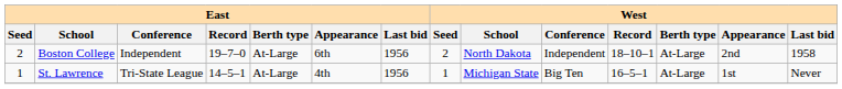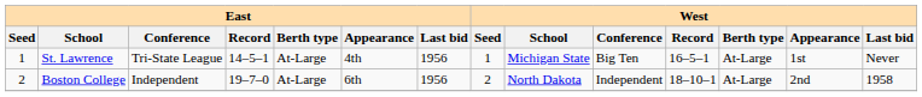rows swapped: St. Lawrence <-> Boston College
